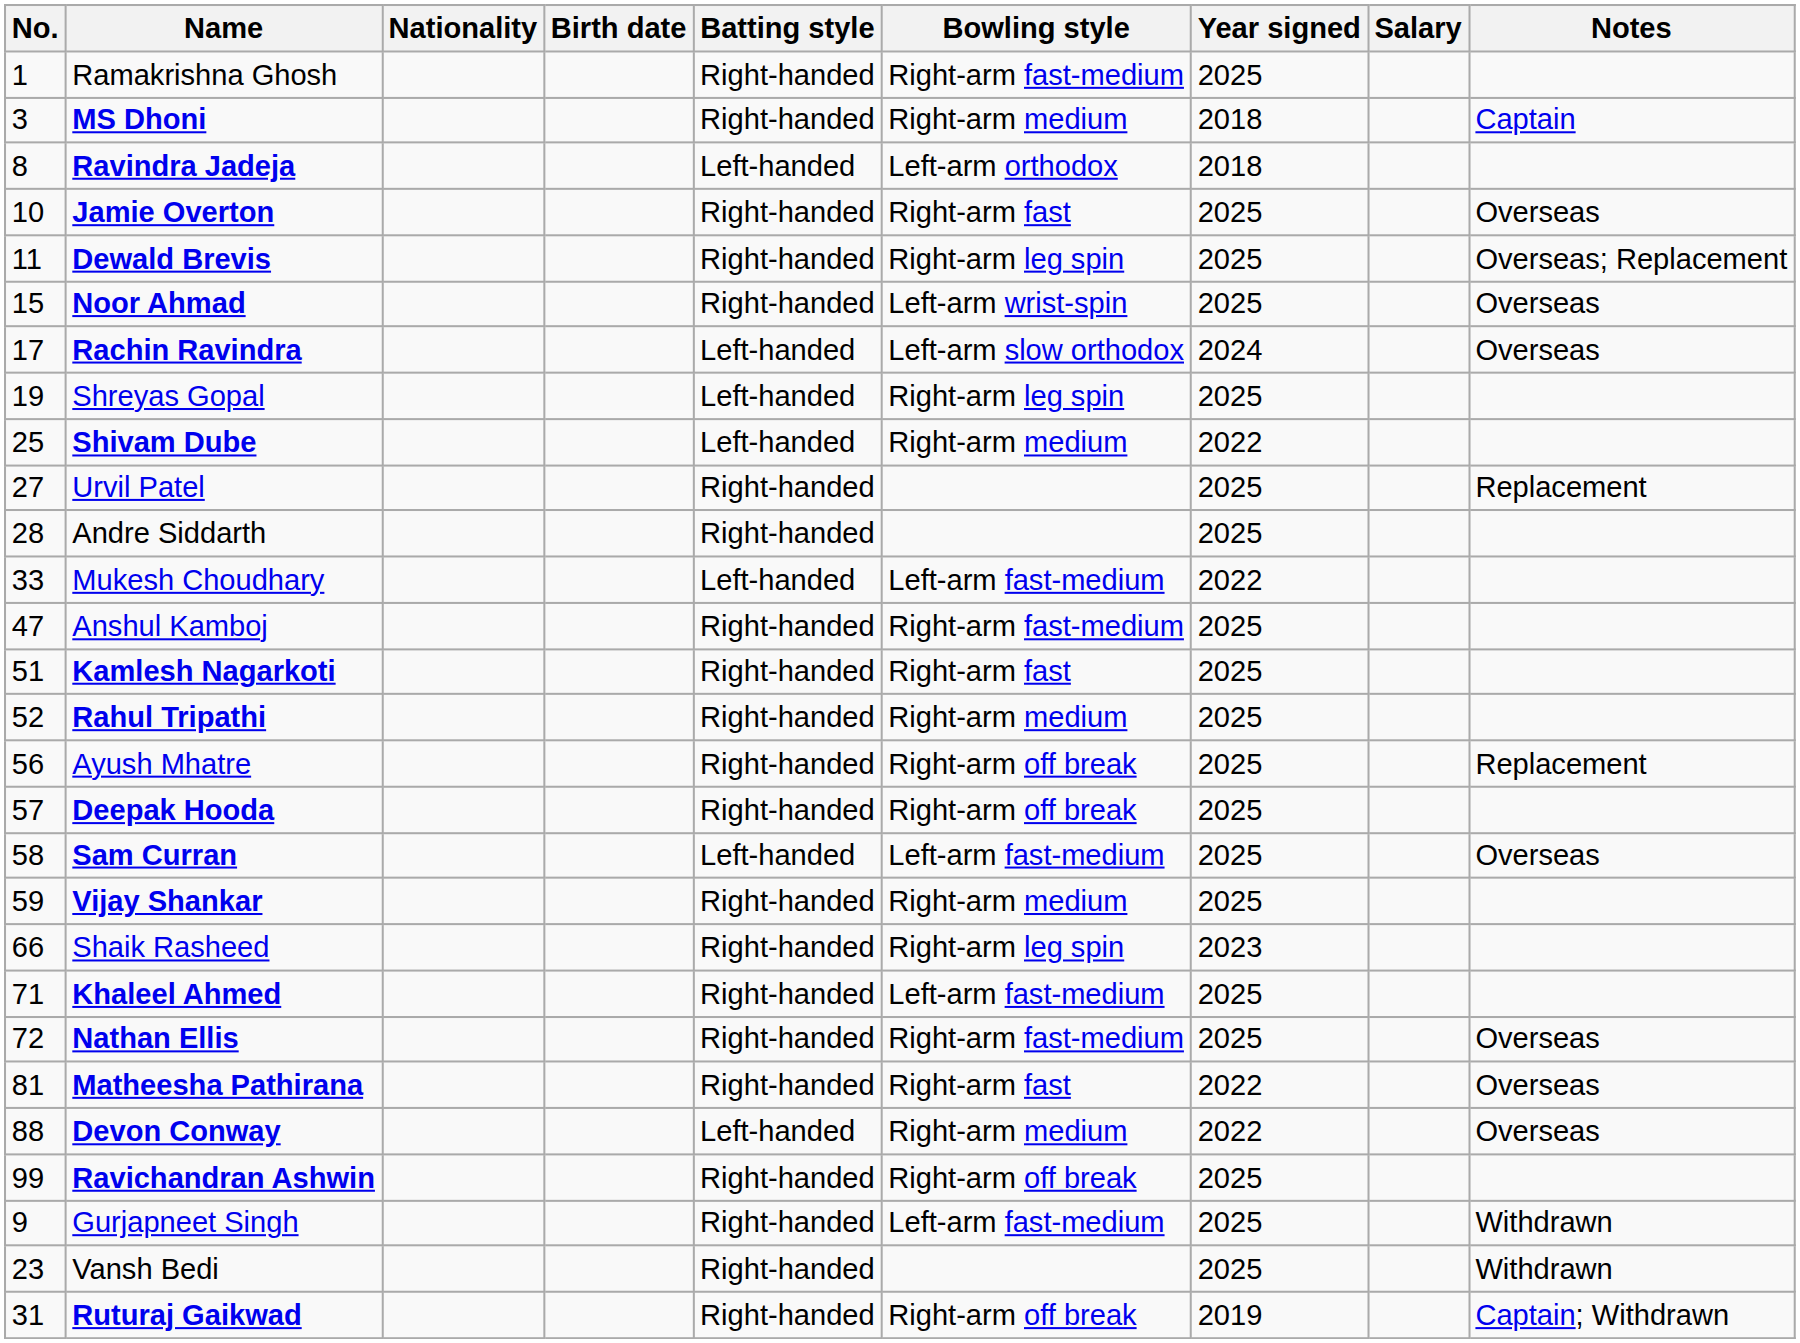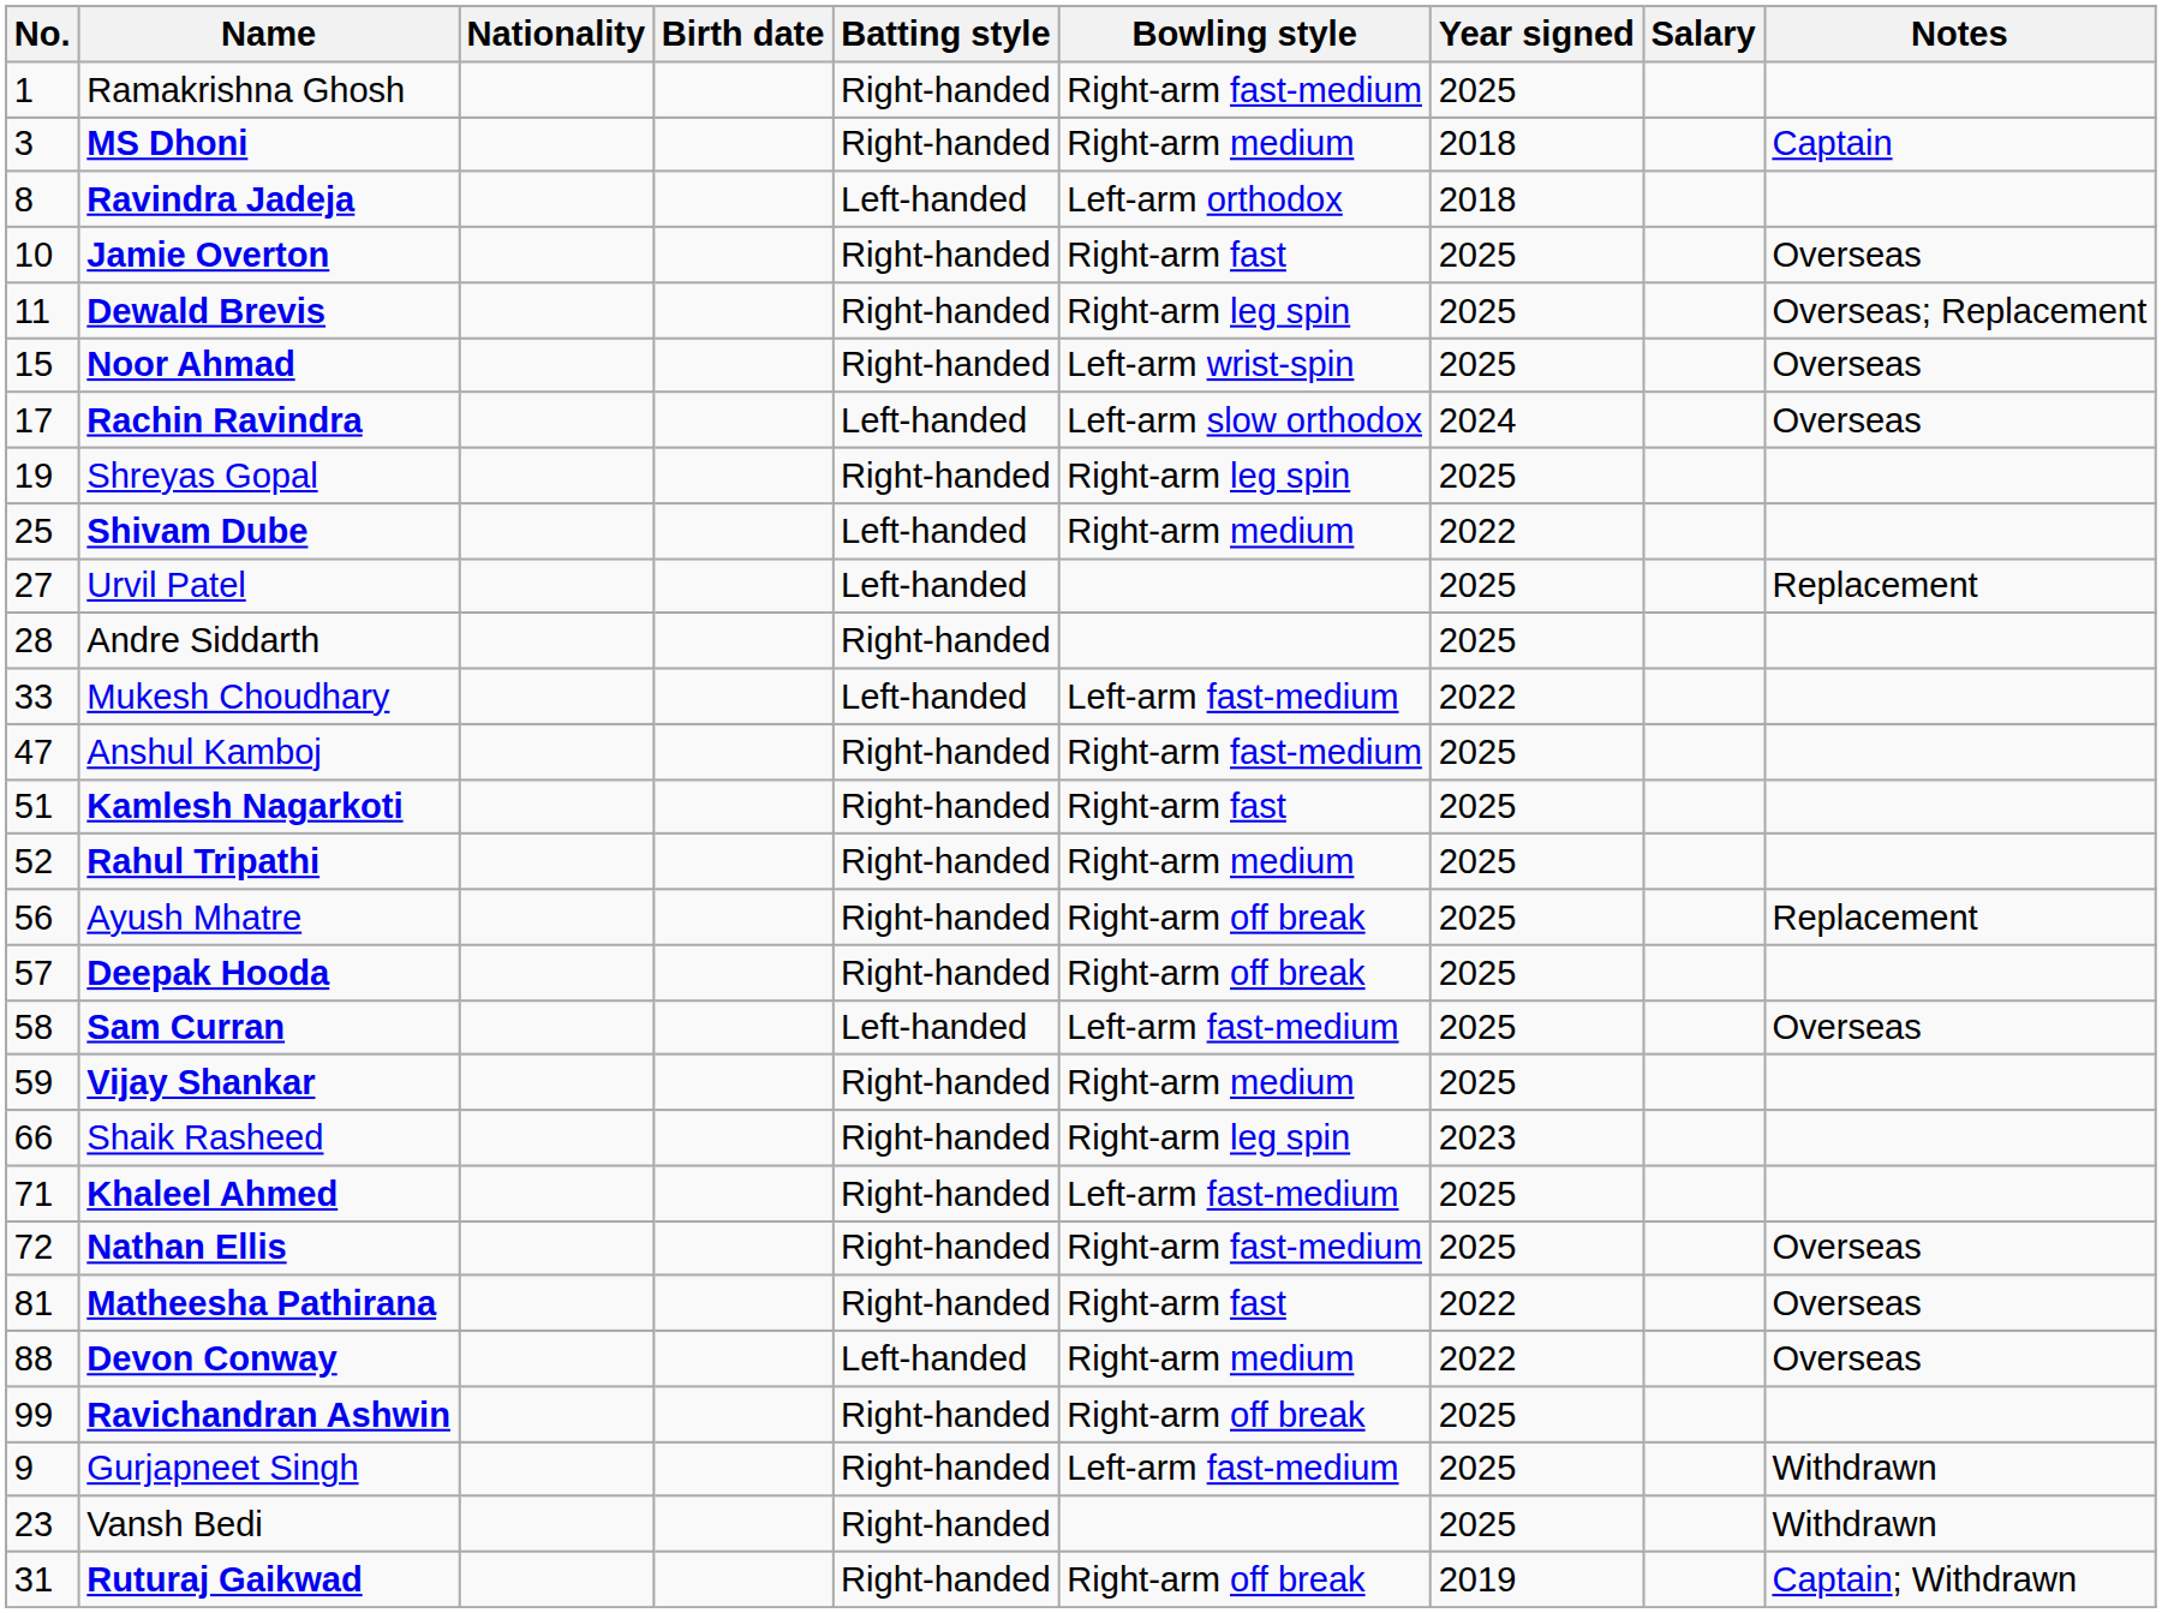Shreyas Gopal | Batting style: Left-handed -> Right-handed
Urvil Patel | Batting style: Right-handed -> Left-handed
